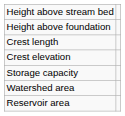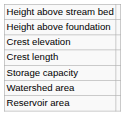rows swapped: Crest elevation <-> Crest length
